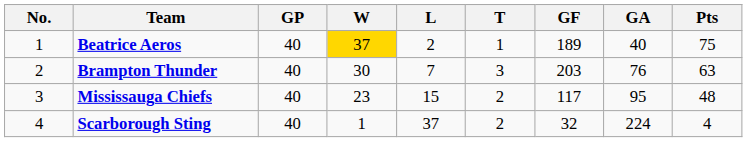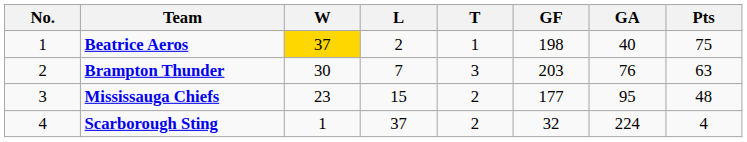- column: GP | 40 | 40 | 40 | 40
Beatrice Aeros | GF: 189 -> 198
Mississauga Chiefs | GF: 117 -> 177
